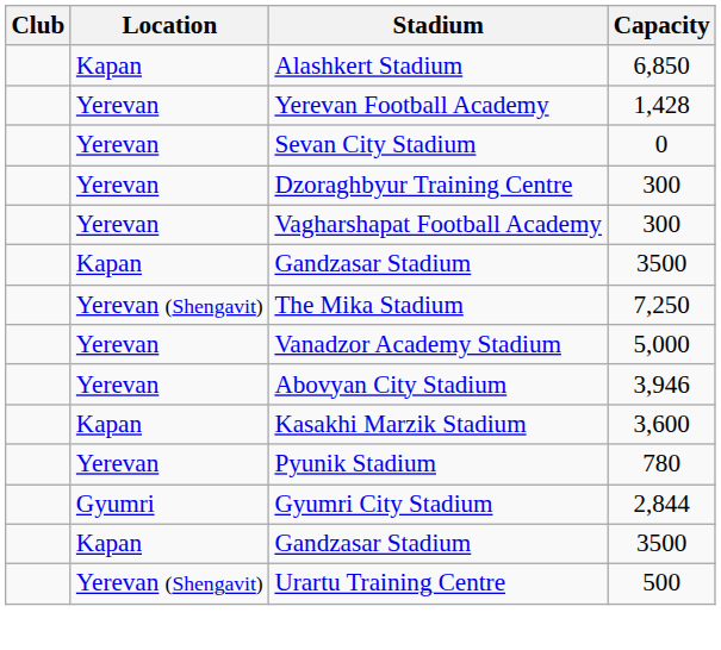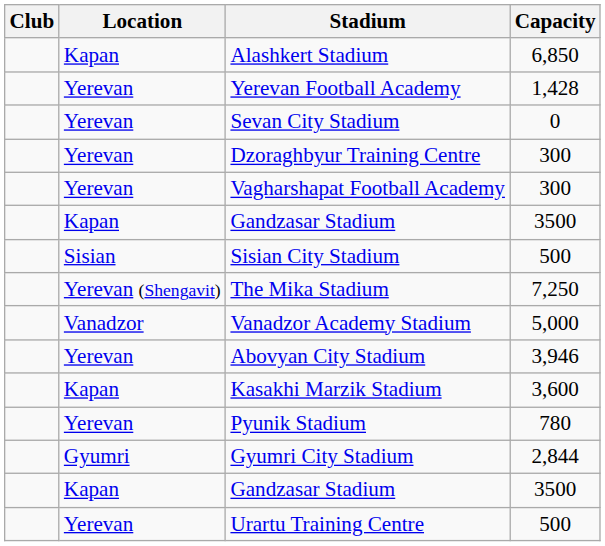+ row: Sisian | Sisian City Stadium | 500
Vanadzor Academy Stadium | Location: Yerevan -> Vanadzor
Urartu Training Centre | Location: Yerevan (Shengavit) -> Yerevan
